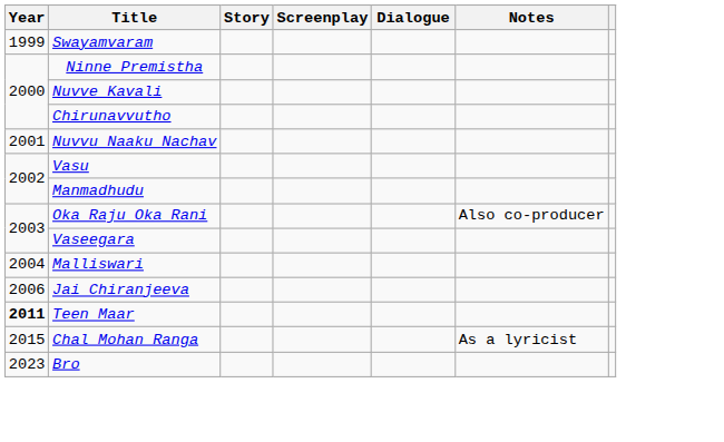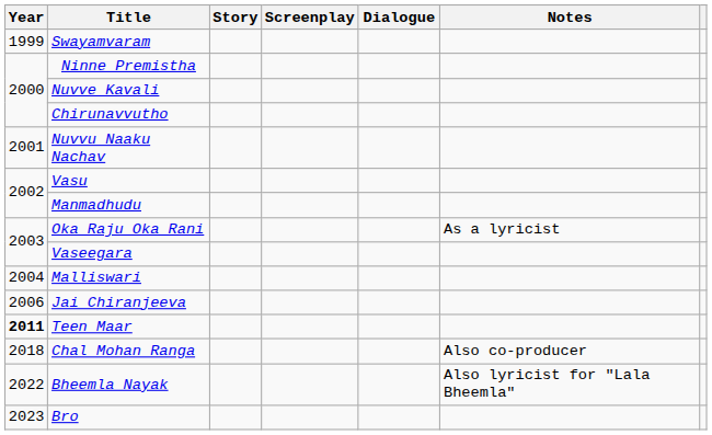Oka Raju Oka Rani | Notes: Also co-producer -> As a lyricist
Chal Mohan Ranga | Year: 2015 -> 2018
Chal Mohan Ranga | Notes: As a lyricist -> Also co-producer
+ row: 2022 | Bheemla Nayak | Also lyricist for "Lala Bheemla"
